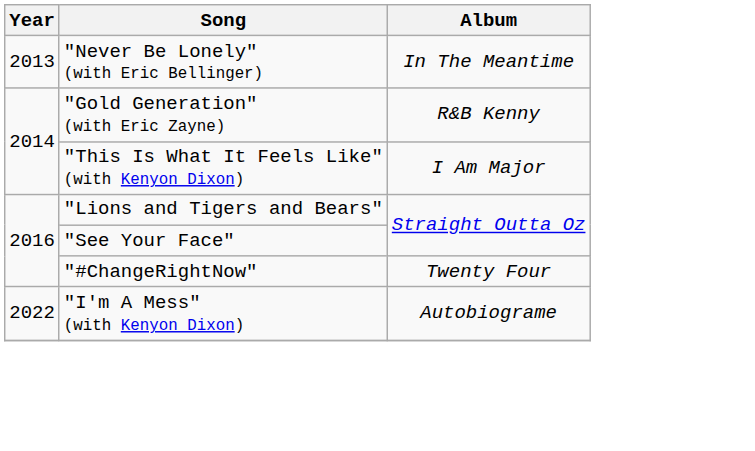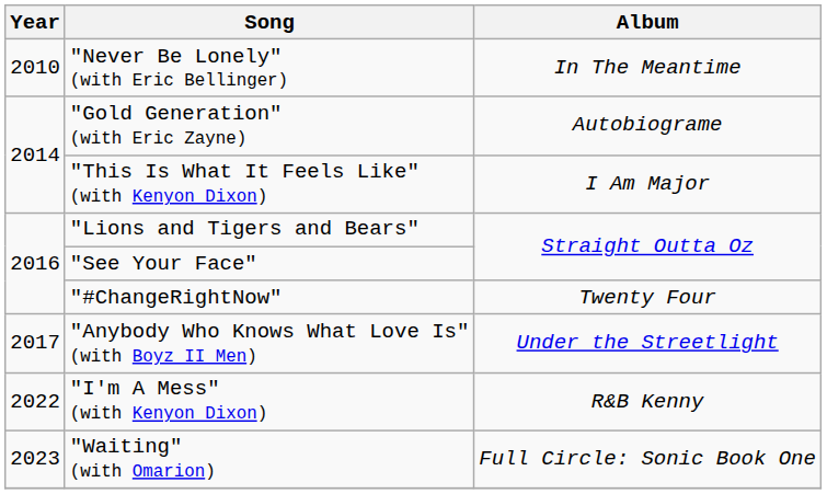"Never Be Lonely" (with Eric Bellinger) | Year: 2013 -> 2010
"Gold Generation" (with Eric Zayne) | Album: R&B Kenny -> Autobiograme
+ row: 2017 | "Anybody Who Knows What Love Is" (with Boyz II Men) | Under the Streetlight
"I'm A Mess" (with Kenyon Dixon) | Album: Autobiograme -> R&B Kenny
+ row: 2023 | "Waiting" (with Omarion) | Full Circle: Sonic Book One
